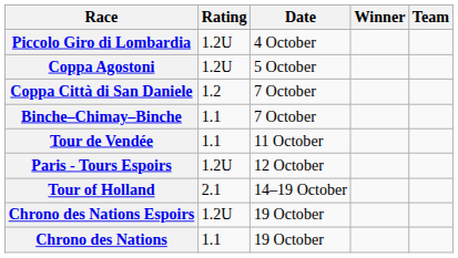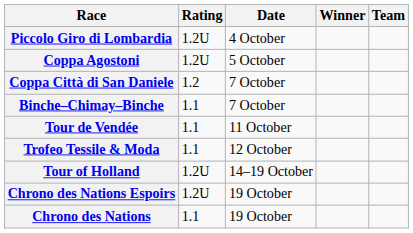- row: Paris - Tours Espoirs | 1.2U | 12 October
+ row: Trofeo Tessile & Moda | 1.1 | 12 October
Tour of Holland | Rating: 2.1 -> 1.2U
